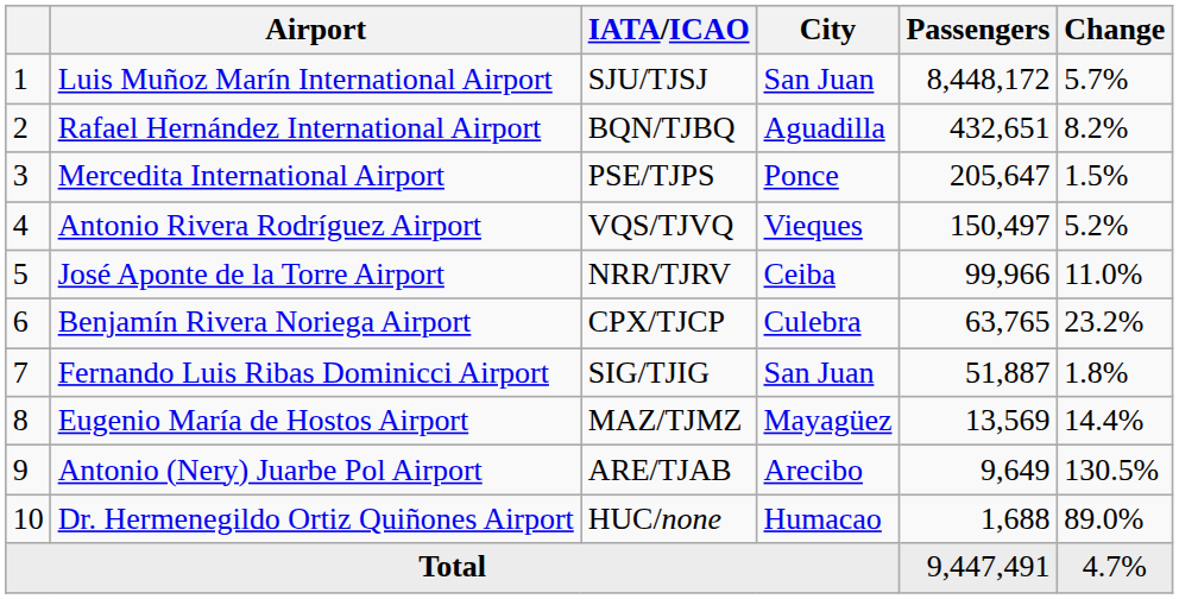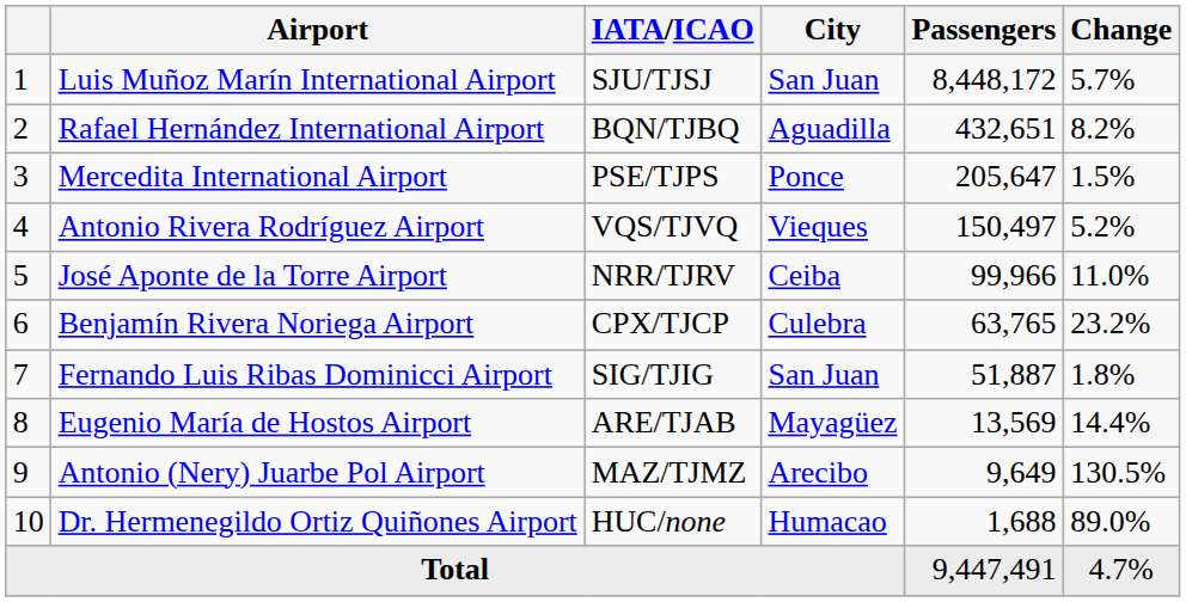Eugenio María de Hostos Airport | IATA/ICAO: MAZ/TJMZ -> ARE/TJAB
Antonio (Nery) Juarbe Pol Airport | IATA/ICAO: ARE/TJAB -> MAZ/TJMZ
